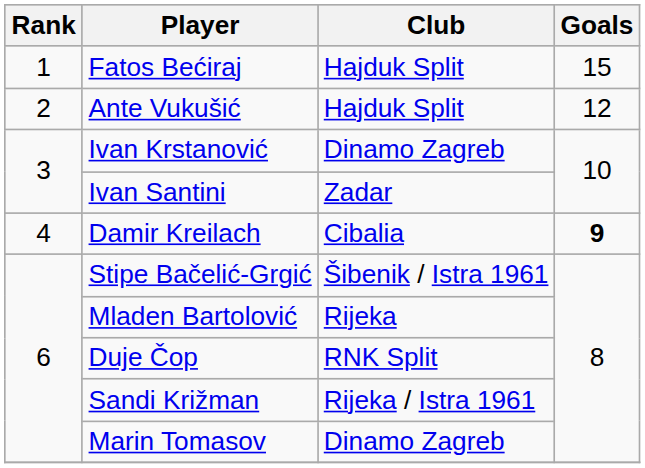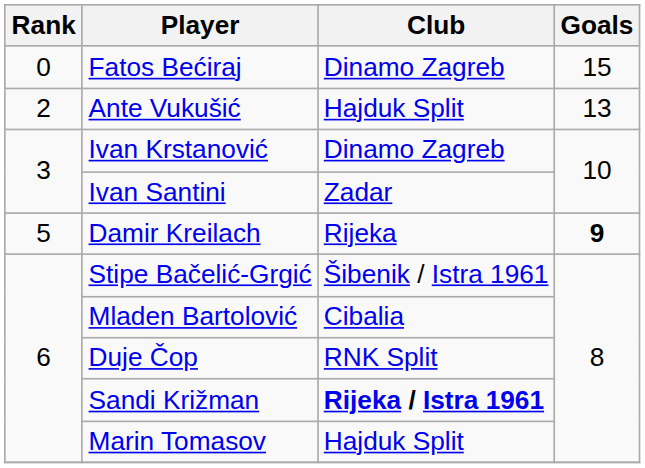Fatos Bećiraj | Rank: 1 -> 0
Fatos Bećiraj | Club: Hajduk Split -> Dinamo Zagreb
Ante Vukušić | Goals: 12 -> 13
Damir Kreilach | Rank: 4 -> 5
Damir Kreilach | Club: Cibalia -> Rijeka
Mladen Bartolović | Club: Rijeka -> Cibalia
Sandi Križman | Club: normal -> bold
Marin Tomasov | Club: Dinamo Zagreb -> Hajduk Split
